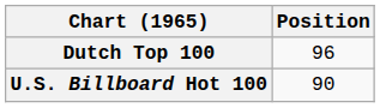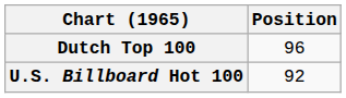U.S. Billboard Hot 100 | Position: 90 -> 92
